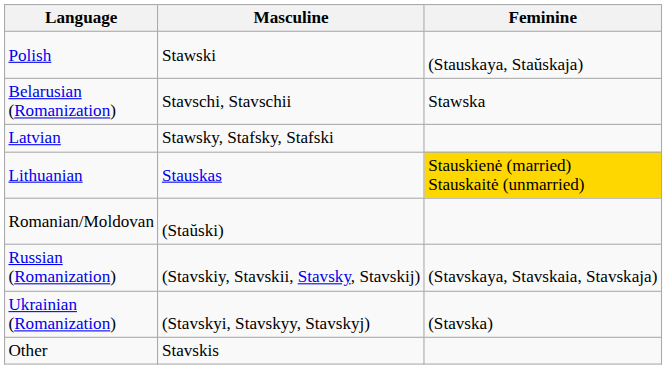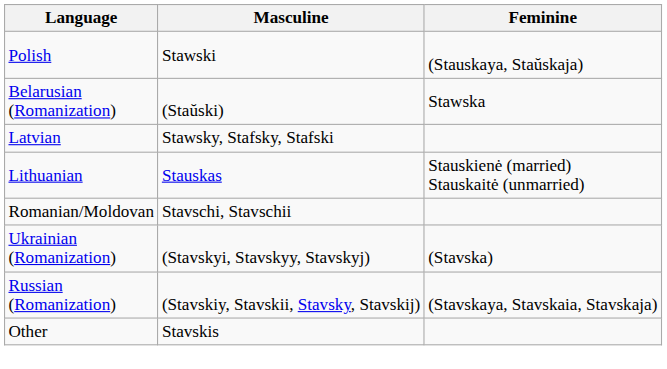Belarusian (Romanization) | Masculine: Stavschi, Stavschii -> (Staŭski)
Lithuanian | Feminine: gold background -> no background
Romanian/Moldovan | Masculine: (Staŭski) -> Stavschi, Stavschii
rows swapped: Russian (Romanization) <-> Ukrainian (Romanization)
